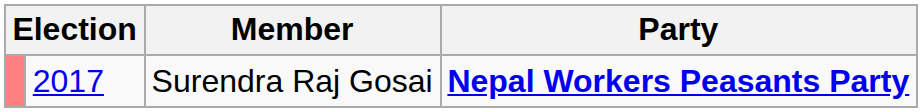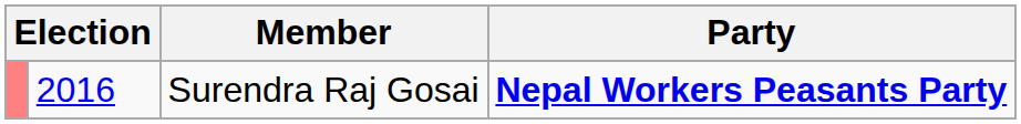Surendra Raj Gosai | column 2: 2017 -> 2016
